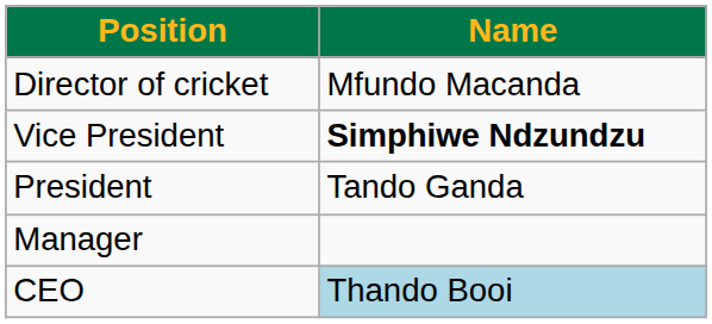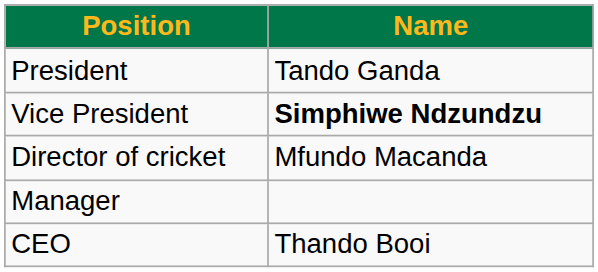rows swapped: President <-> Director of cricket
CEO | Name: lightblue background -> no background
